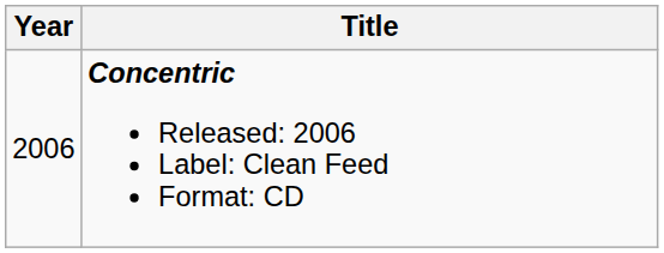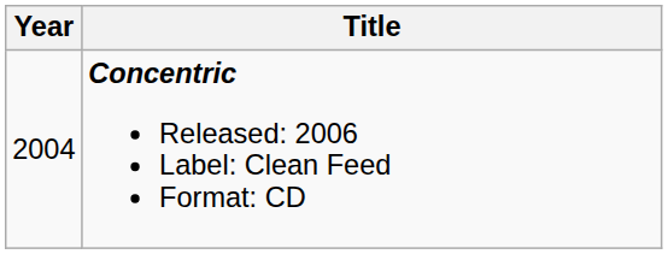Concentric Released: 2006 Label: Clean Feed Format: CD | Year: 2006 -> 2004
